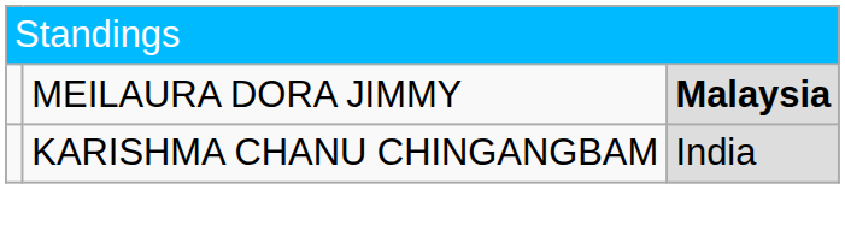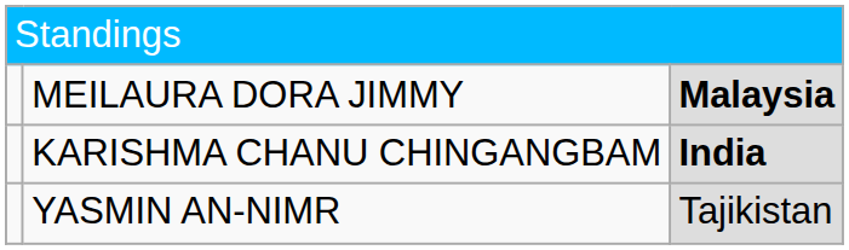KARISHMA CHANU CHINGANGBAM | column 3: normal -> bold
+ row: YASMIN AN-NIMR | Tajikistan
